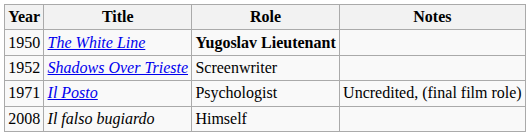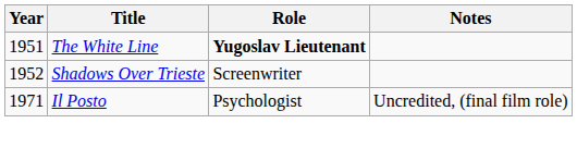The White Line | Year: 1950 -> 1951
- row: 2008 | Il falso bugiardo | Himself
